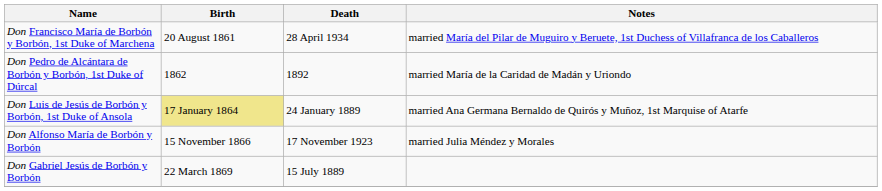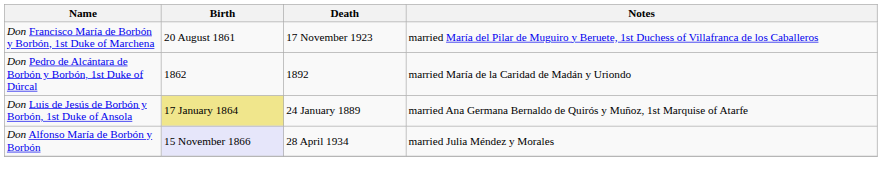Don Francisco María de Borbón y Borbón, 1st Duke of Marchena | Death: 28 April 1934 -> 17 November 1923
Don Alfonso María de Borbón y Borbón | Birth: no background -> lavender background
Don Alfonso María de Borbón y Borbón | Death: 17 November 1923 -> 28 April 1934
- row: Don Gabriel Jesús de Borbón y Borbón | 22 March 1869 | 15 July 1889
